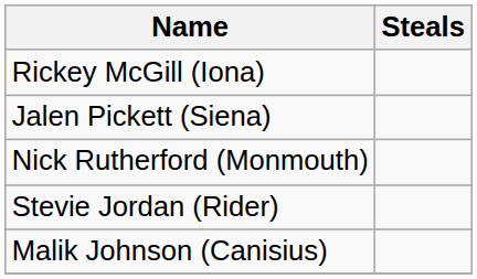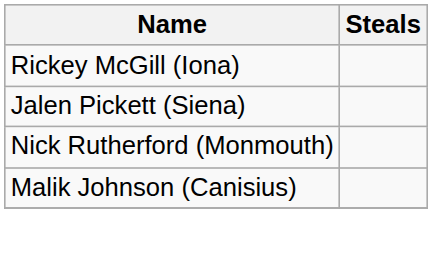- row: Stevie Jordan (Rider)
